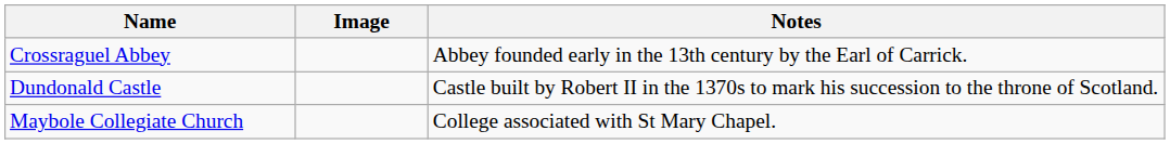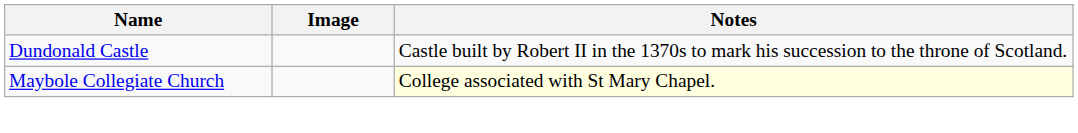- row: Crossraguel Abbey | Abbey founded early in the 13th century by the Earl of Carrick.
Maybole Collegiate Church | Notes: no background -> lightyellow background
